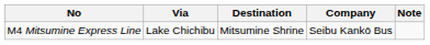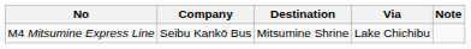columns swapped: Via <-> Company
